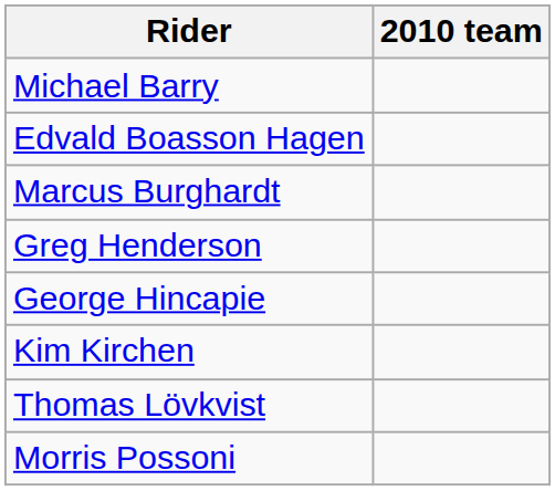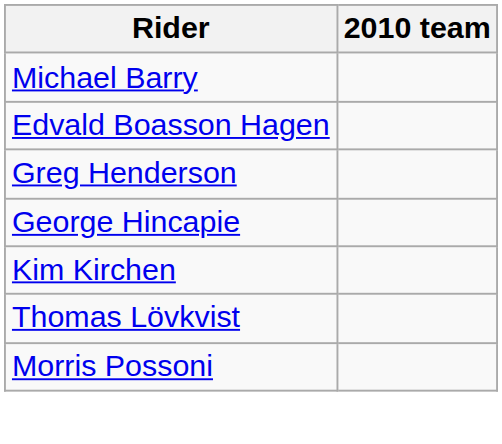- row: Marcus Burghardt
